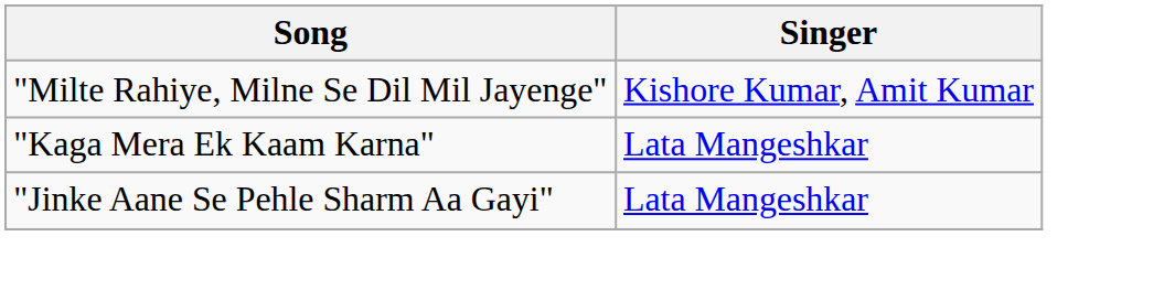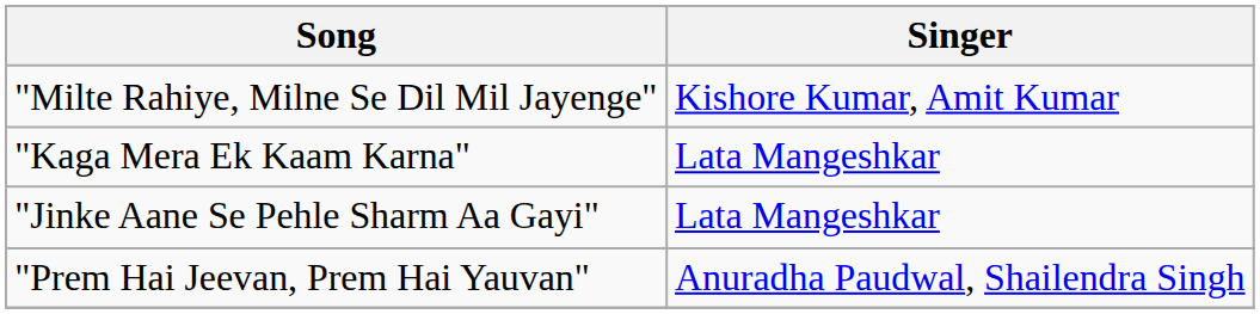+ row: "Prem Hai Jeevan, Prem Hai Yauvan" | Anuradha Paudwal, Shailendra Singh
